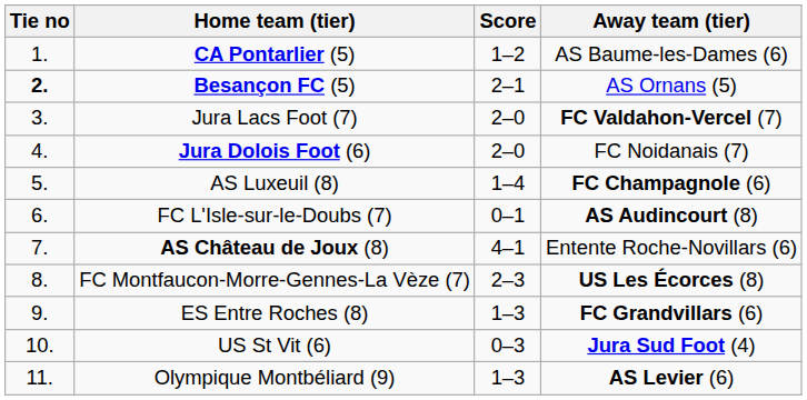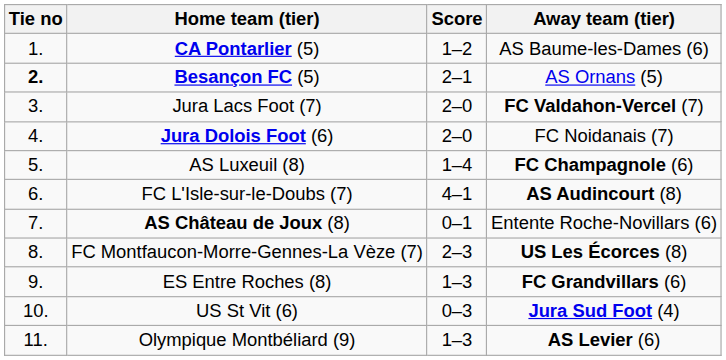FC L'Isle-sur-le-Doubs (7) | Score: 0–1 -> 4–1
AS Château de Joux (8) | Score: 4–1 -> 0–1
